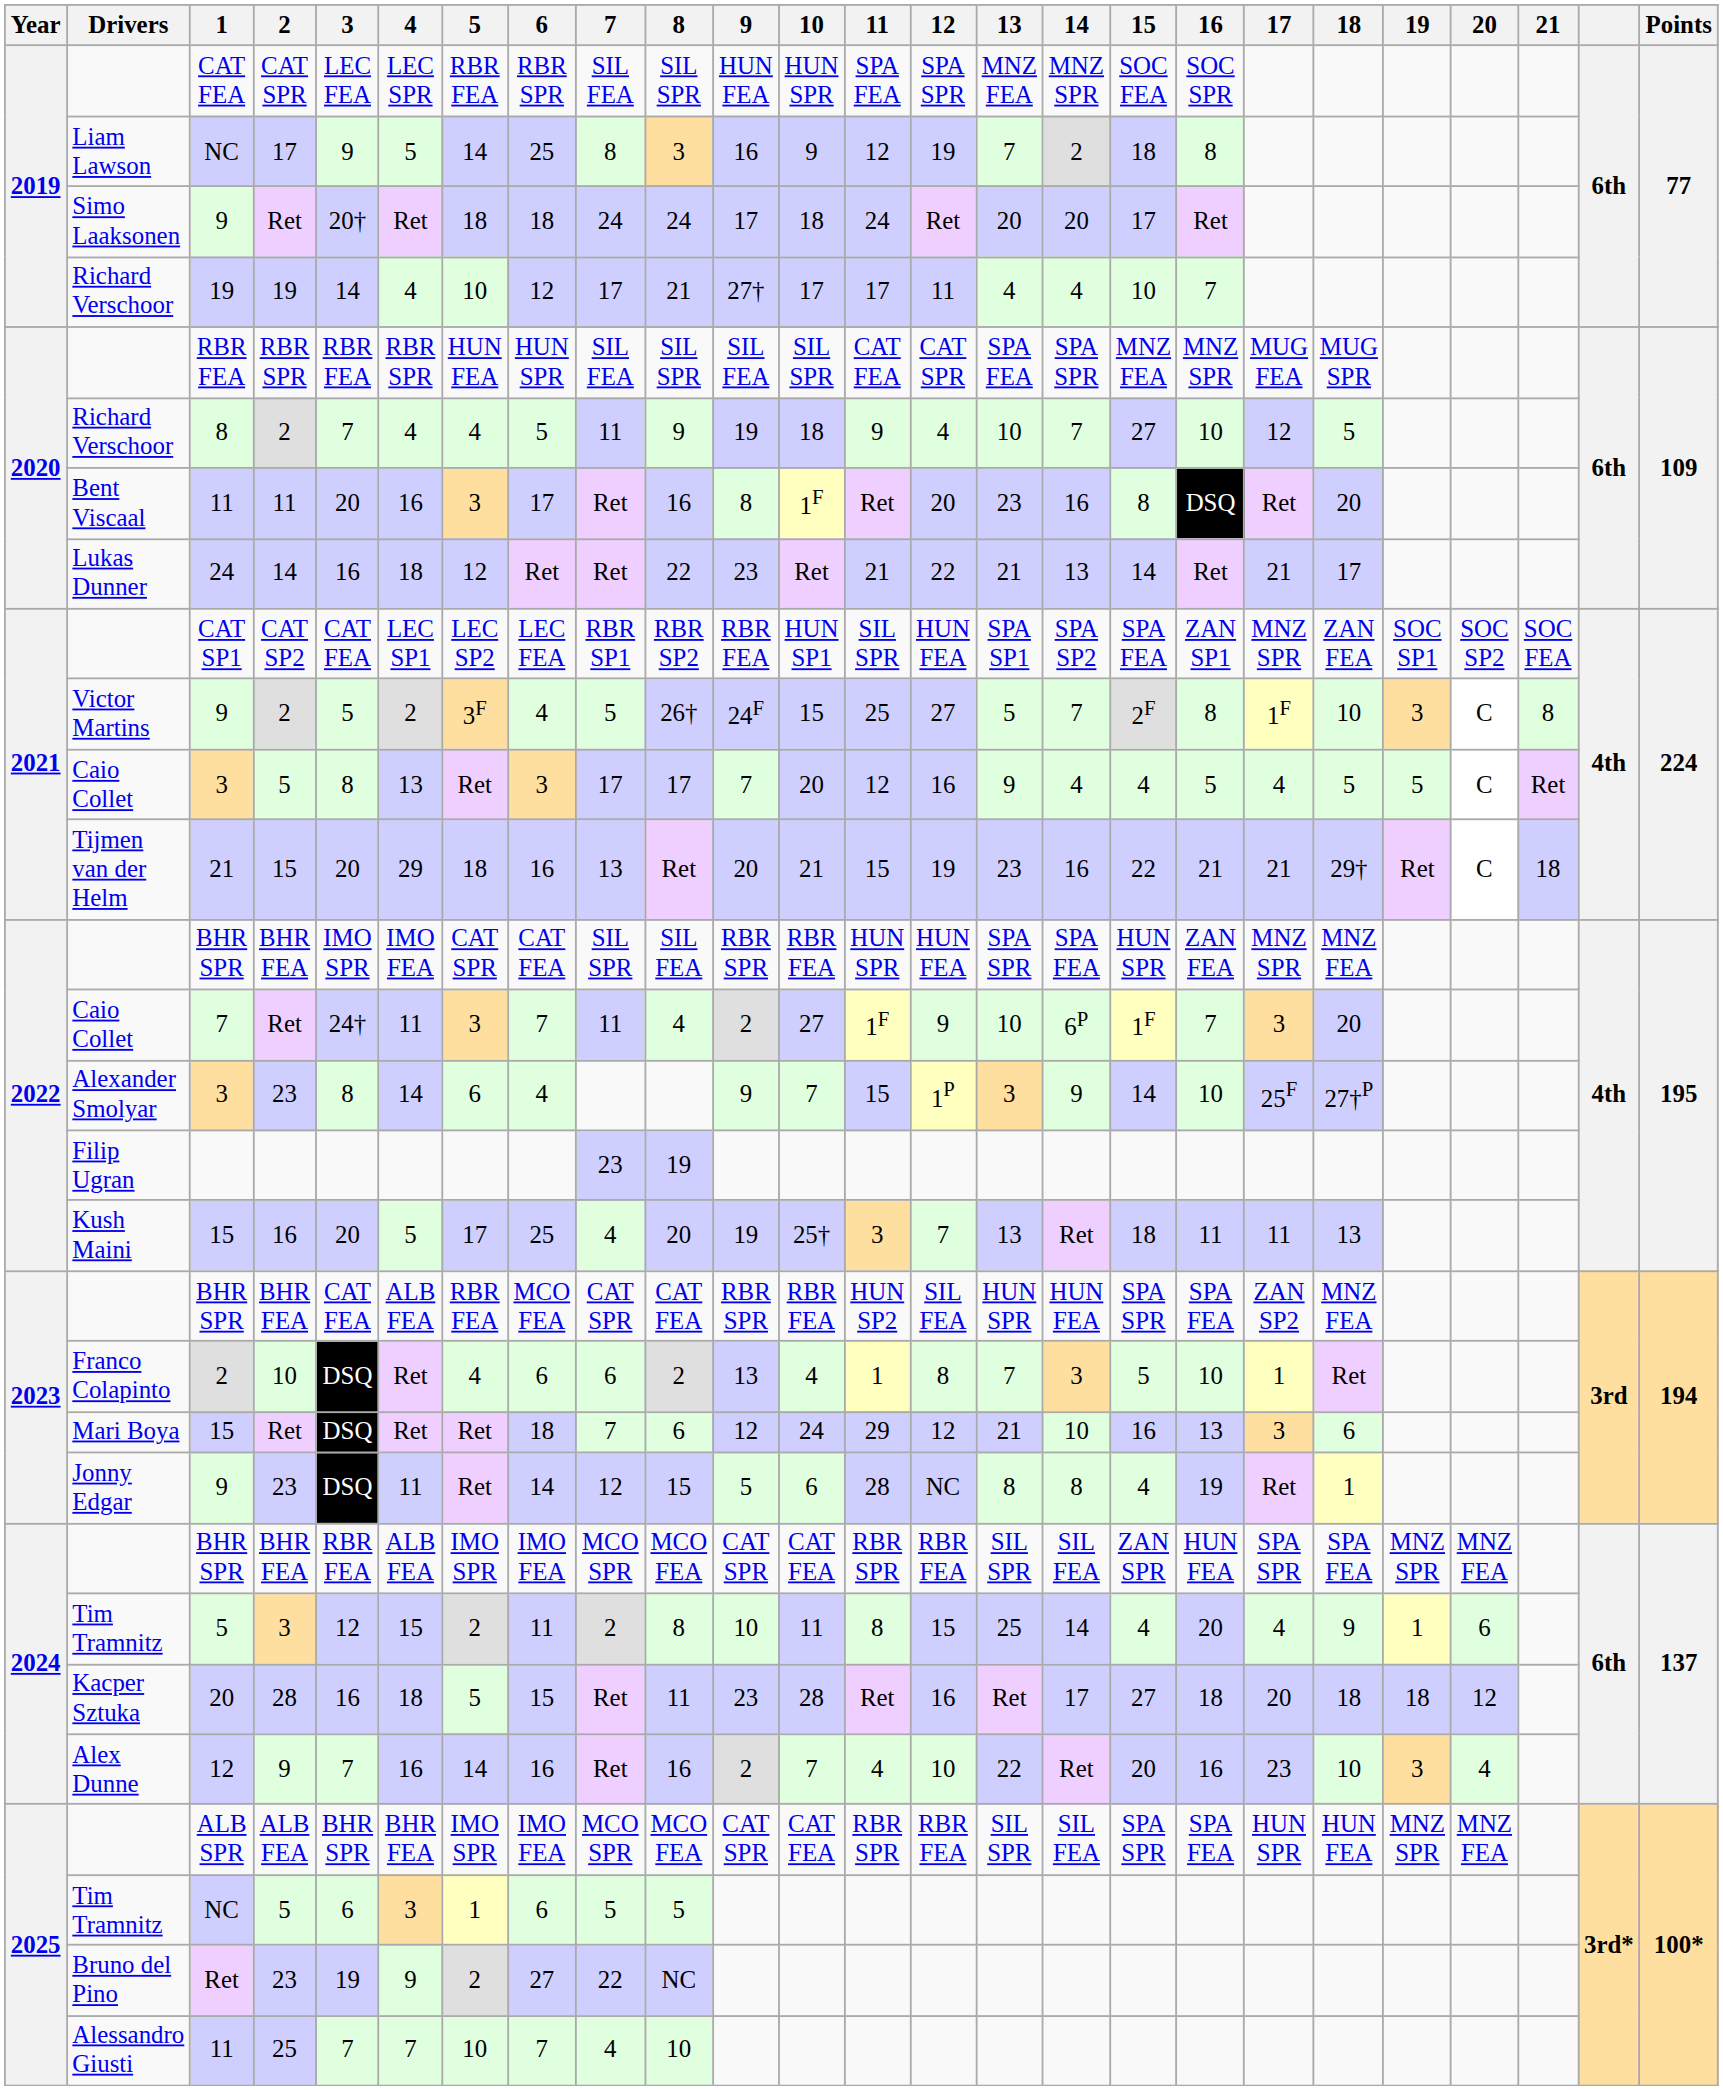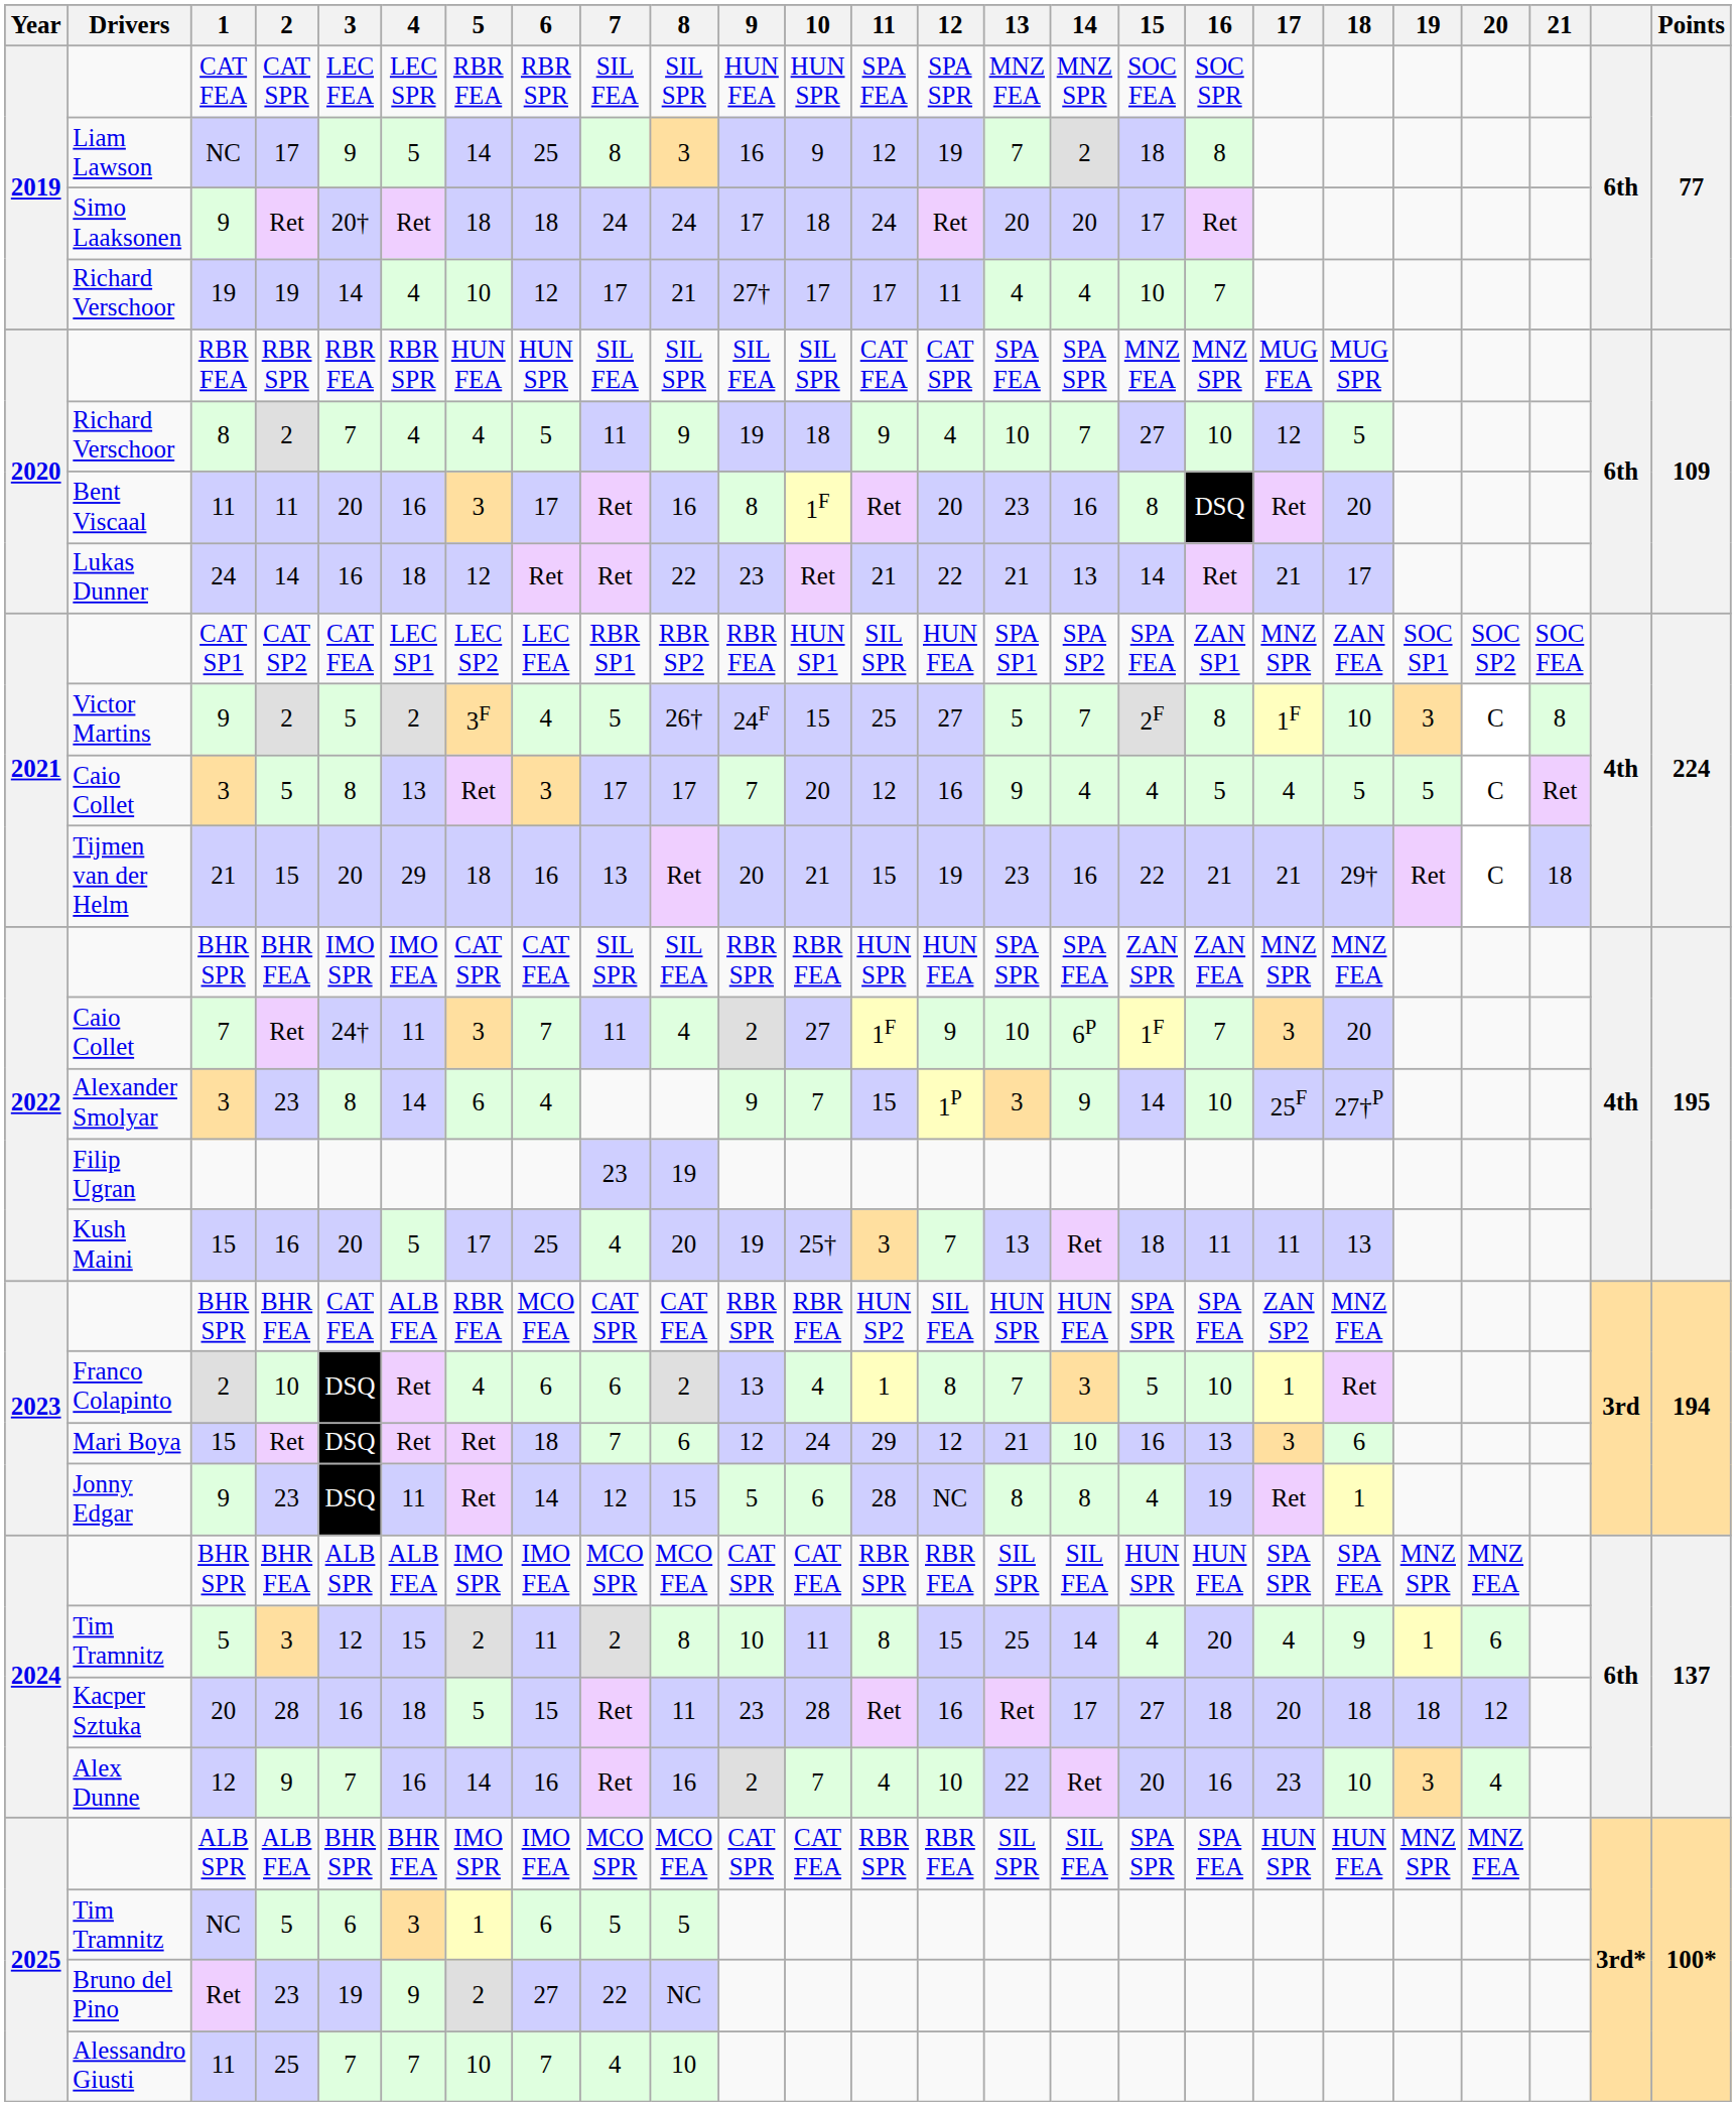2022 / BHR SPR | 15: HUN SPR -> ZAN SPR
2024 / BHR SPR | 3: RBR FEA -> ALB SPR
2024 / BHR SPR | 15: ZAN SPR -> HUN SPR
